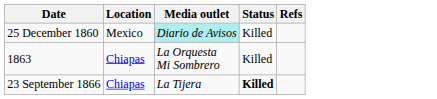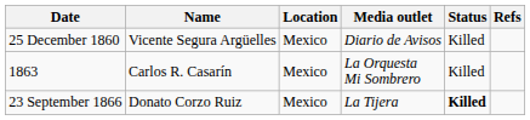+ column: Name | Vicente Segura Argüelles | Carlos R. Casarín | Donato Corzo Ruiz
25 December 1860 | Media outlet: paleturquoise background -> no background
1863 | Location: Chiapas -> Mexico
23 September 1866 | Location: Chiapas -> Mexico
